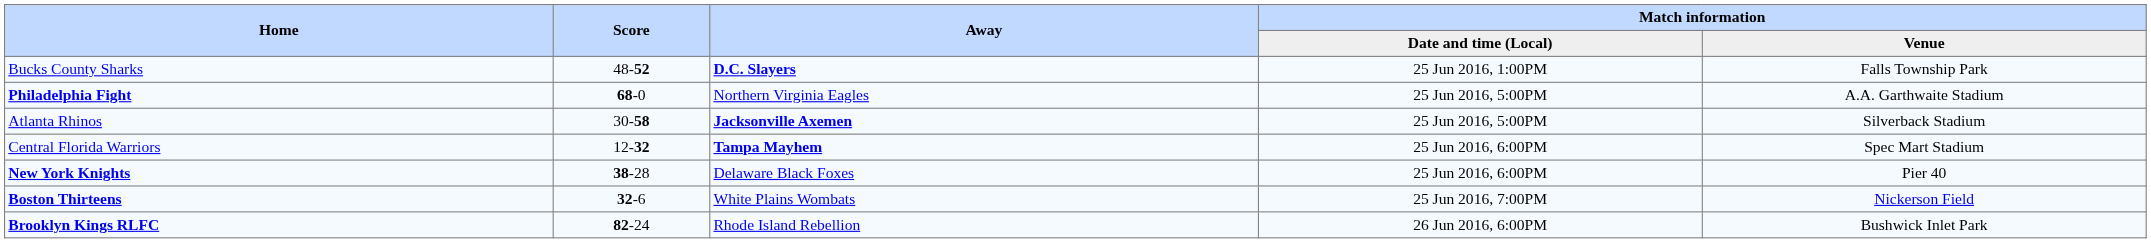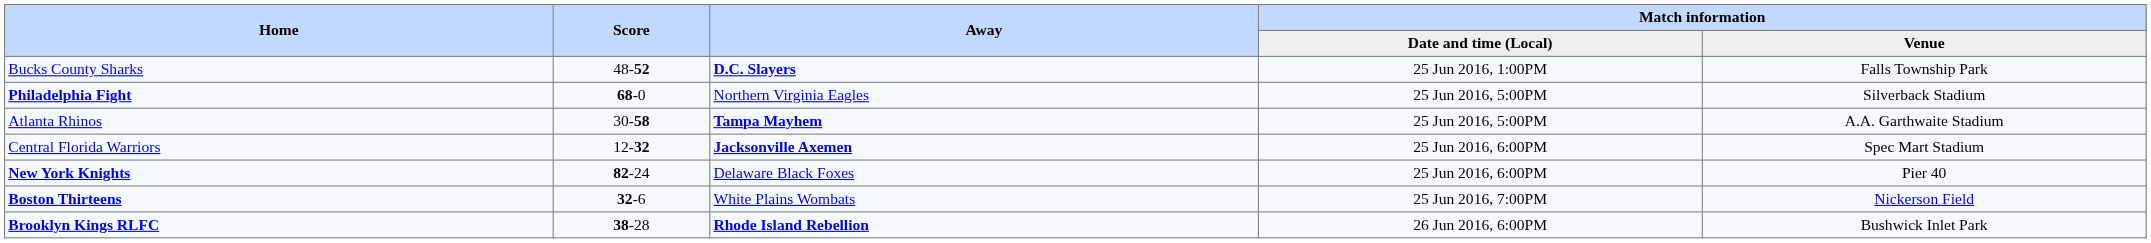Philadelphia Fight | Match information / Venue: A.A. Garthwaite Stadium -> Silverback Stadium
Atlanta Rhinos | Away: Jacksonville Axemen -> Tampa Mayhem
Atlanta Rhinos | Match information / Venue: Silverback Stadium -> A.A. Garthwaite Stadium
Central Florida Warriors | Away: Tampa Mayhem -> Jacksonville Axemen
New York Knights | Score: 38-28 -> 82-24
Brooklyn Kings RLFC | Score: 82-24 -> 38-28
Brooklyn Kings RLFC | Away: normal -> bold
